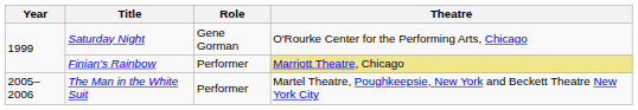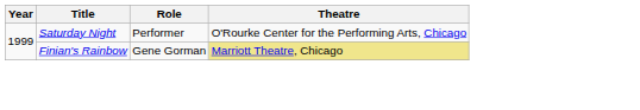Saturday Night | Role: Gene Gorman -> Performer
Finian's Rainbow | Role: Performer -> Gene Gorman
- row: 2005–2006 | The Man in the White Suit | Performer | Martel Theatre, Poughkeepsie, New York and Beckett Theatre New York City
